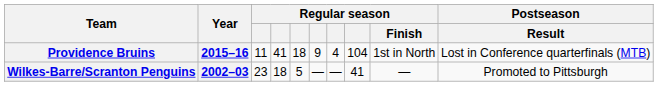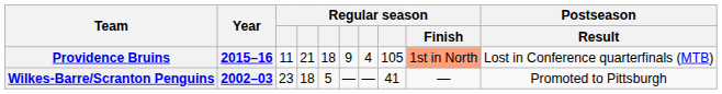Providence Bruins | column 4: 41 -> 21
Providence Bruins | column 8: 104 -> 105
Providence Bruins | Regular season / Finish: no background -> lightsalmon background
